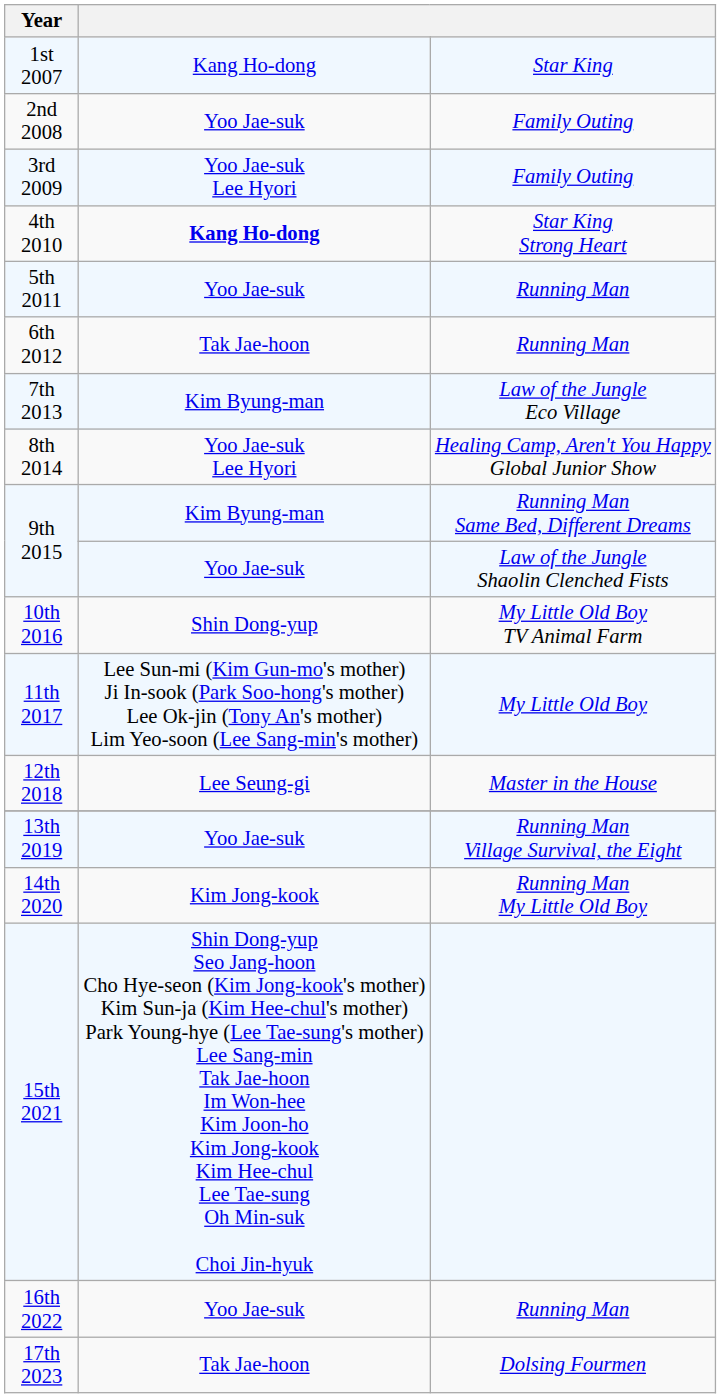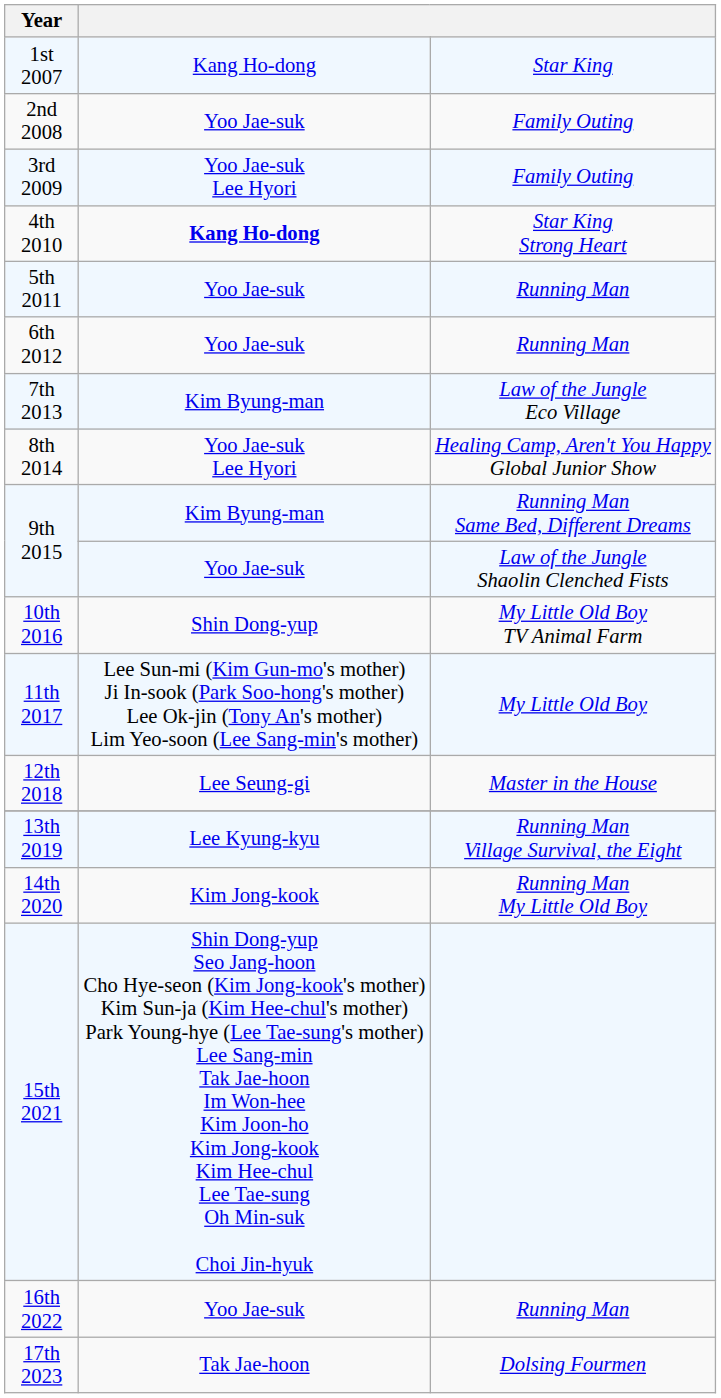6th 2012 | column 2: Tak Jae-hoon -> Yoo Jae-suk
13th 2019 | column 2: Yoo Jae-suk -> Lee Kyung-kyu
